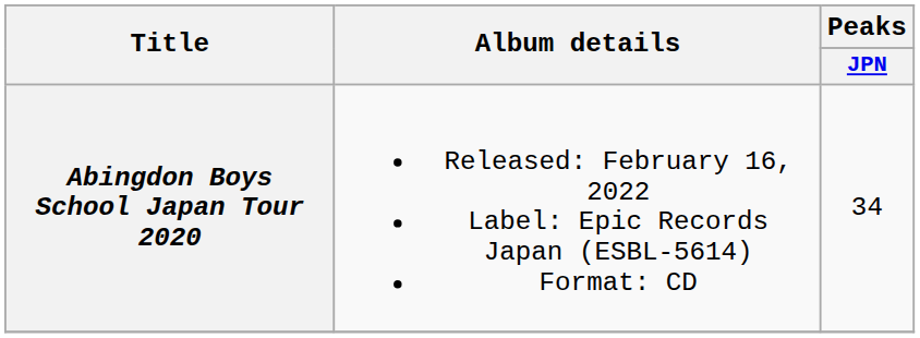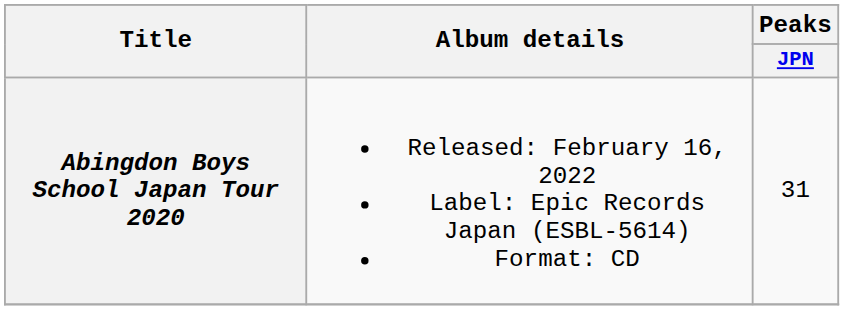Abingdon Boys School Japan Tour 2020 | Peaks / JPN: 34 -> 31
